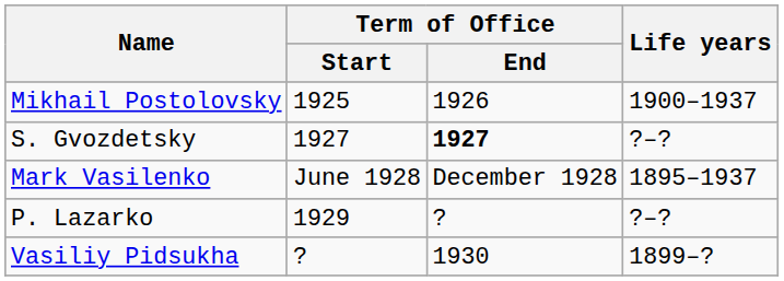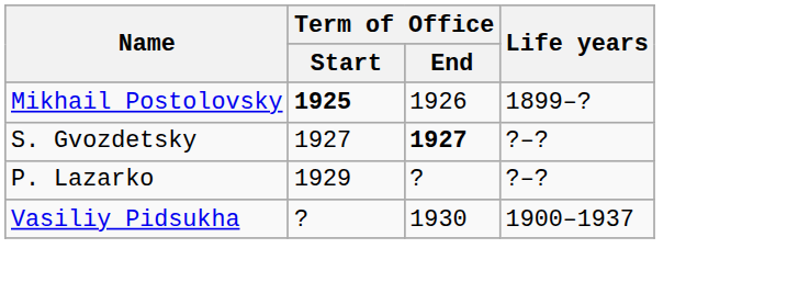Mikhail Postolovsky | Term of Office / Start: normal -> bold
Mikhail Postolovsky | Life years: 1900–1937 -> 1899–?
- row: Mark Vasilenko | June 1928 | December 1928 | 1895–1937
Vasiliy Pidsukha | Life years: 1899–? -> 1900–1937
